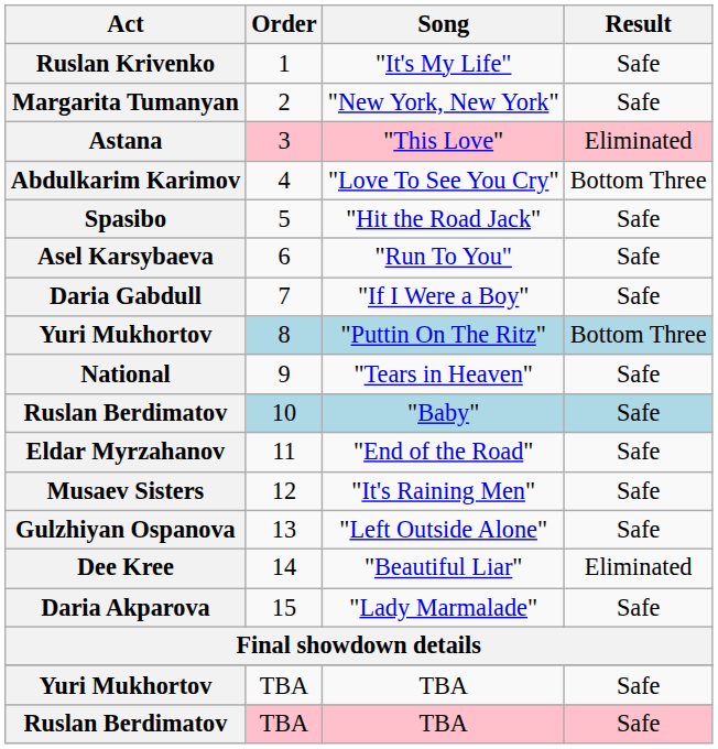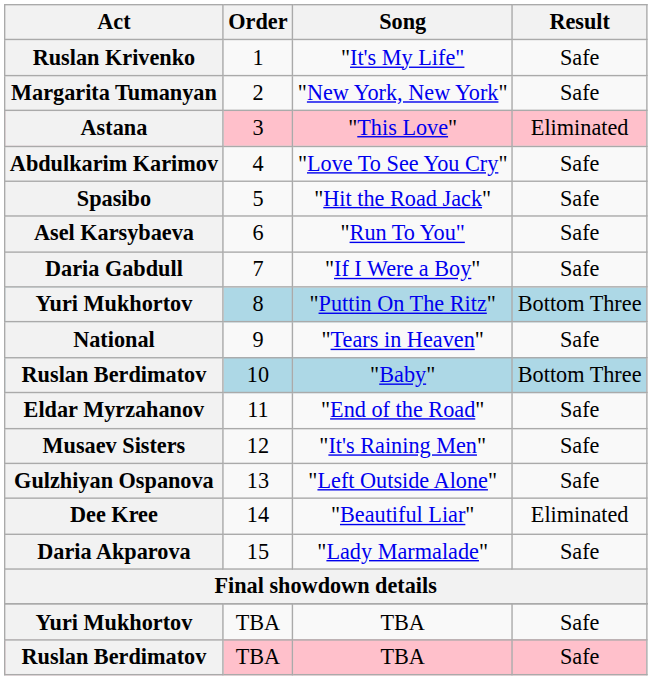"Love To See You Cry" | Result: Bottom Three -> Safe
"Baby" | Result: Safe -> Bottom Three
